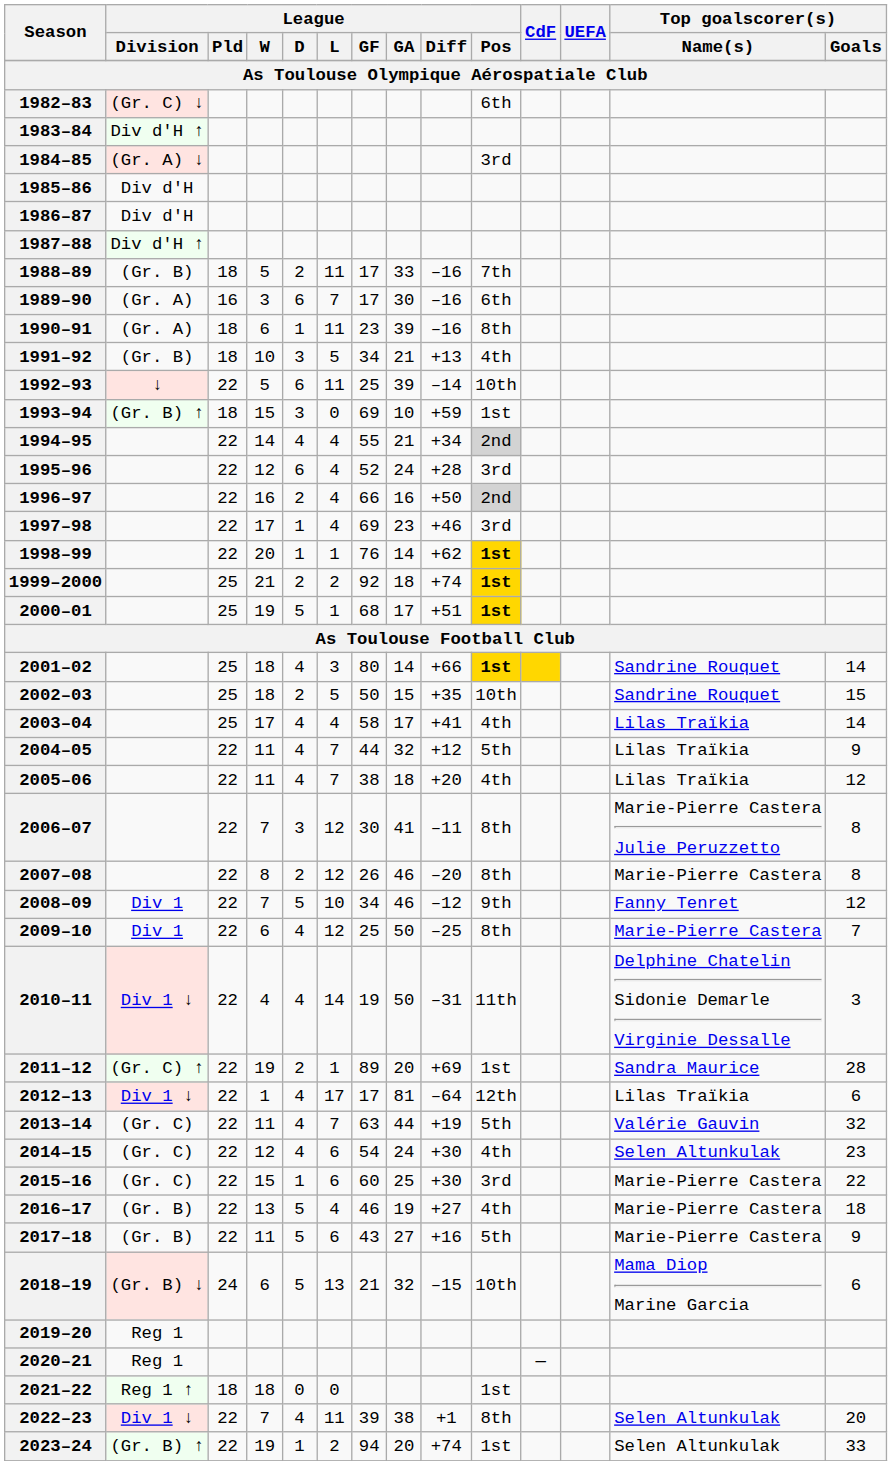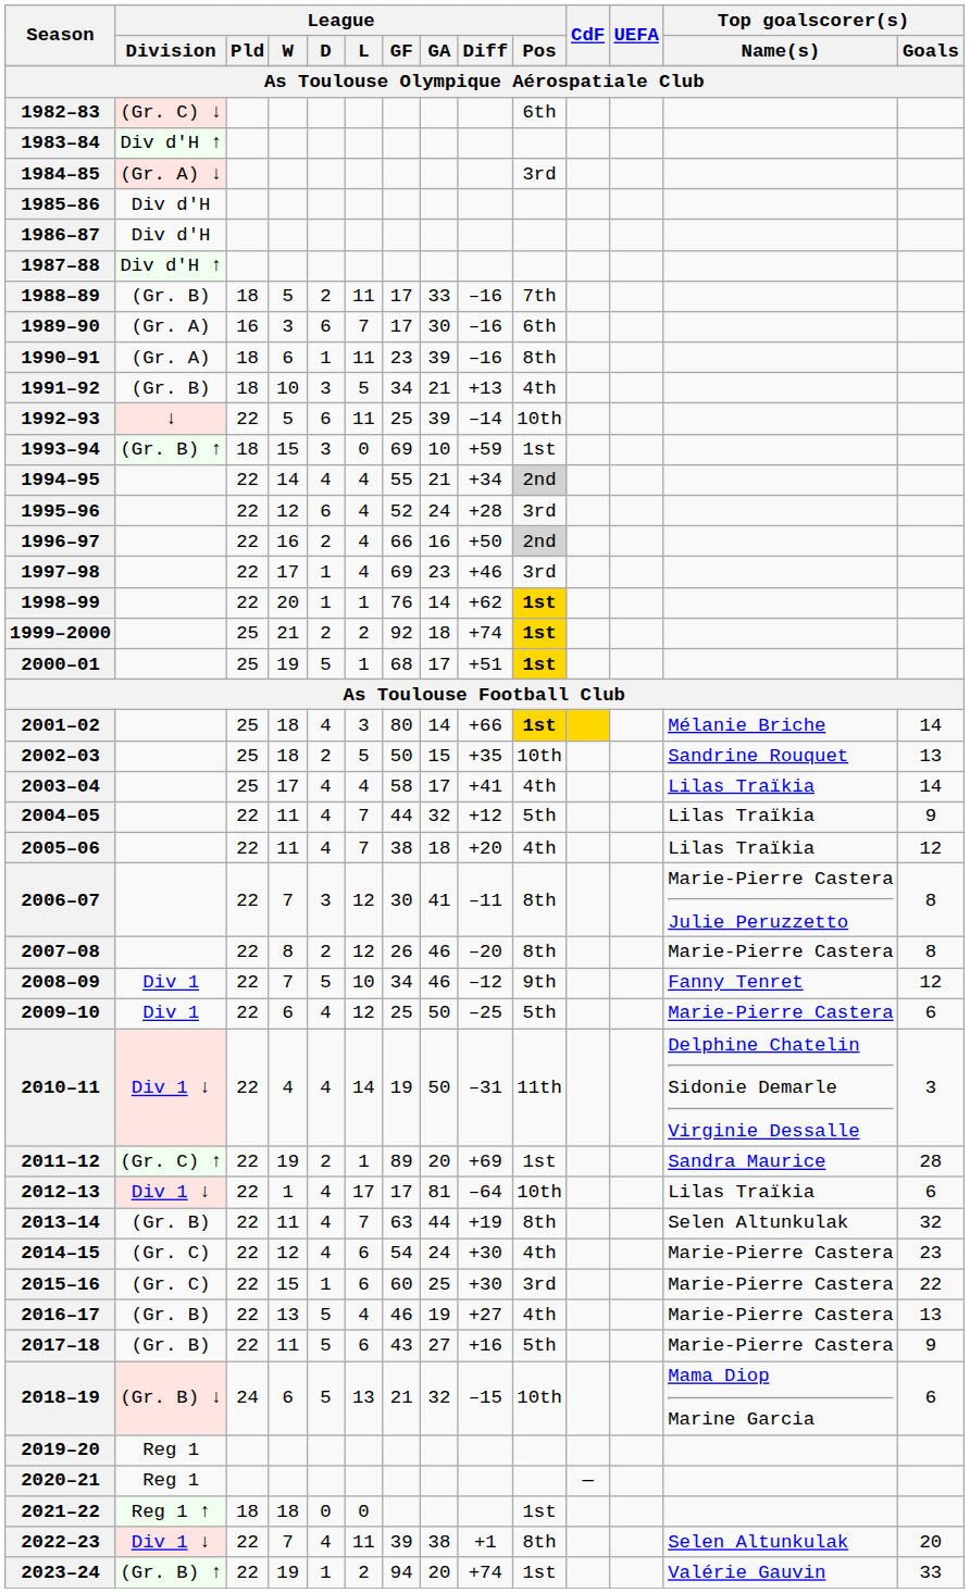2001–02 | Top goalscorer(s) / Name(s): Sandrine Rouquet -> Mélanie Briche
2002–03 | Top goalscorer(s) / Goals: 15 -> 13
2009–10 | League / Pos: 8th -> 5th
2009–10 | Top goalscorer(s) / Goals: 7 -> 6
2012–13 | League / Pos: 12th -> 10th
2013–14 | League / Division: (Gr. C) -> (Gr. B)
2013–14 | League / Pos: 5th -> 8th
2013–14 | Top goalscorer(s) / Name(s): Valérie Gauvin -> Selen Altunkulak
2014–15 | Top goalscorer(s) / Name(s): Selen Altunkulak -> Marie-Pierre Castera
2016–17 | Top goalscorer(s) / Goals: 18 -> 13
2023–24 | Top goalscorer(s) / Name(s): Selen Altunkulak -> Valérie Gauvin
